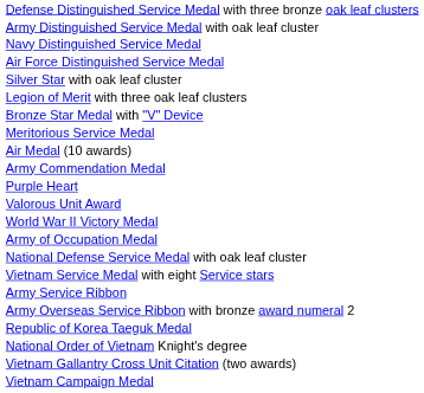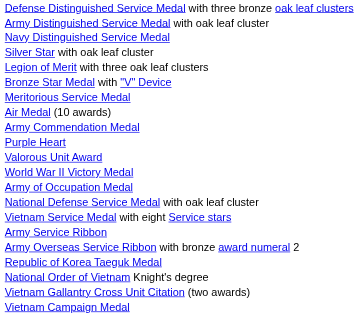- row: Air Force Distinguished Service Medal
